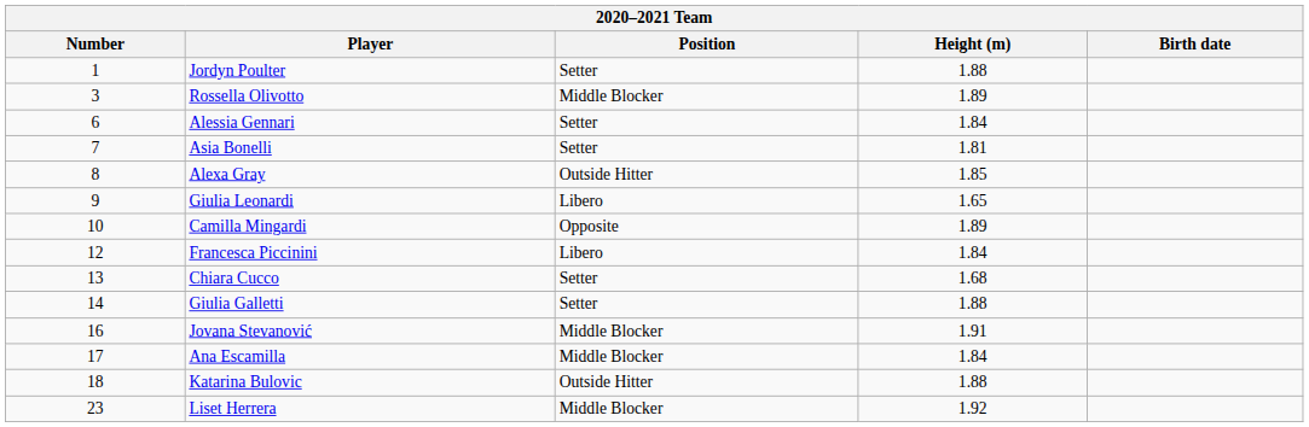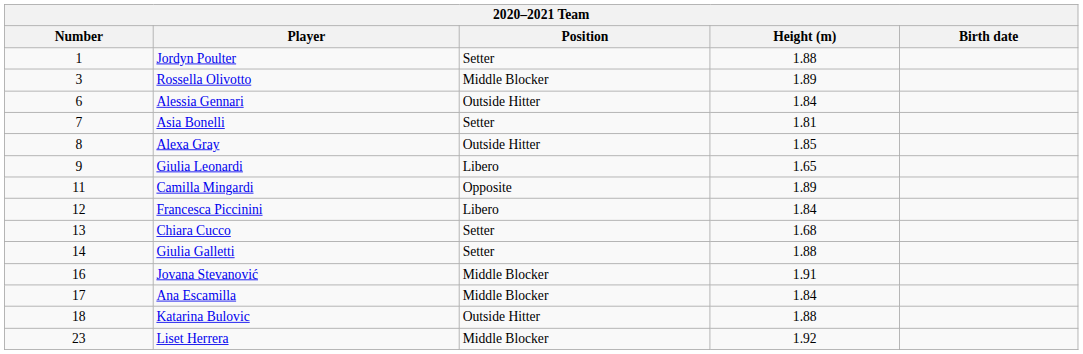Alessia Gennari | Position: Setter -> Outside Hitter
Camilla Mingardi | Number: 10 -> 11
